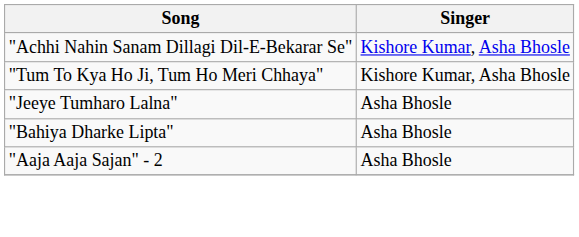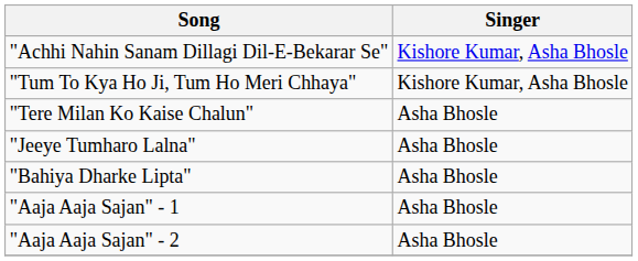+ row: "Tere Milan Ko Kaise Chalun" | Asha Bhosle
+ row: "Aaja Aaja Sajan" - 1 | Asha Bhosle
